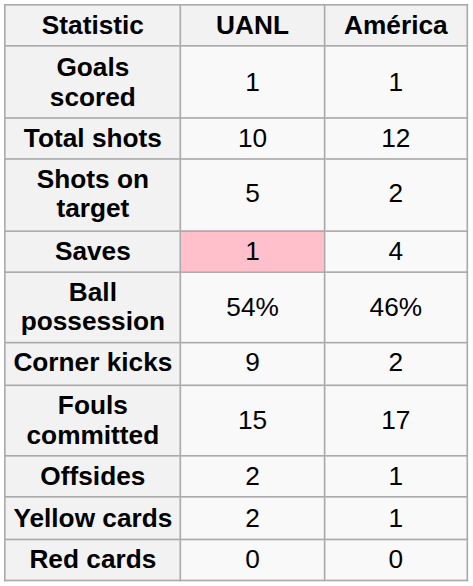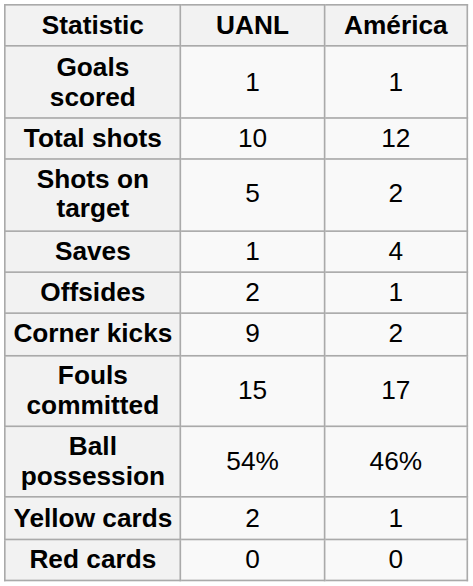Saves | UANL: pink background -> no background
rows swapped: Ball possession <-> Offsides
